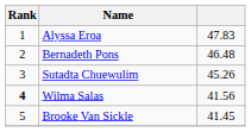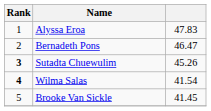Bernadeth Pons | column 3: 46.48 -> 46.47
Sutadta Chuewulim | Rank: normal -> bold
Wilma Salas | column 3: 41.56 -> 41.54
